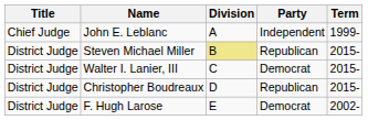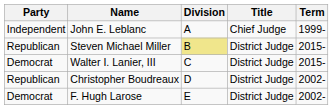columns swapped: Title <-> Party
Christopher Boudreaux | Term: 2015- -> 2002-
